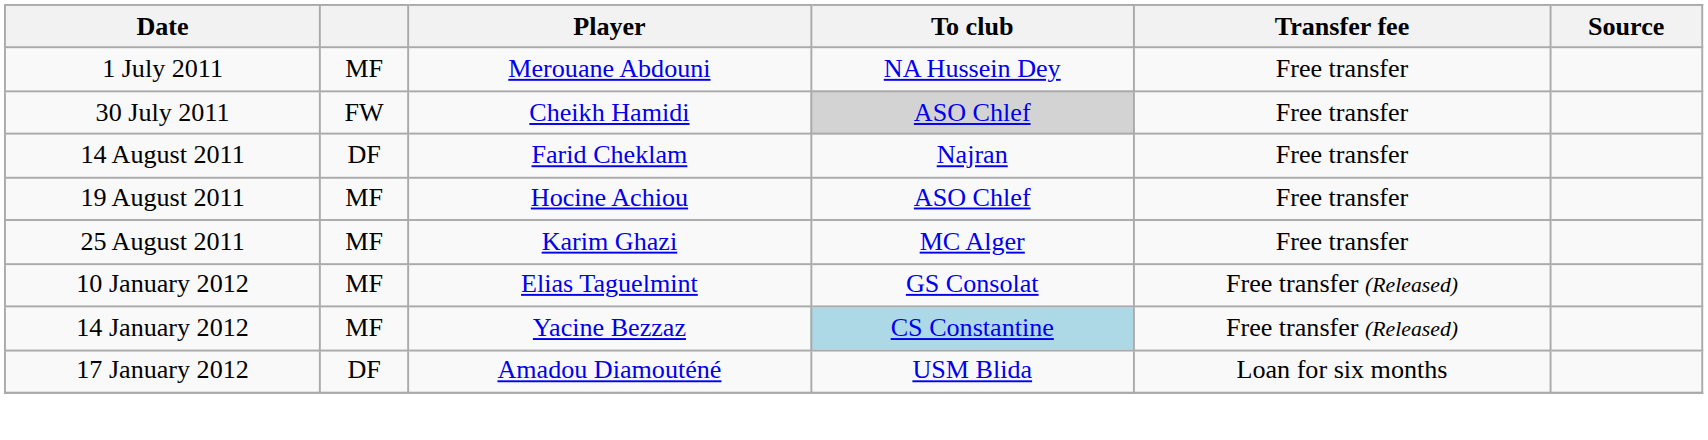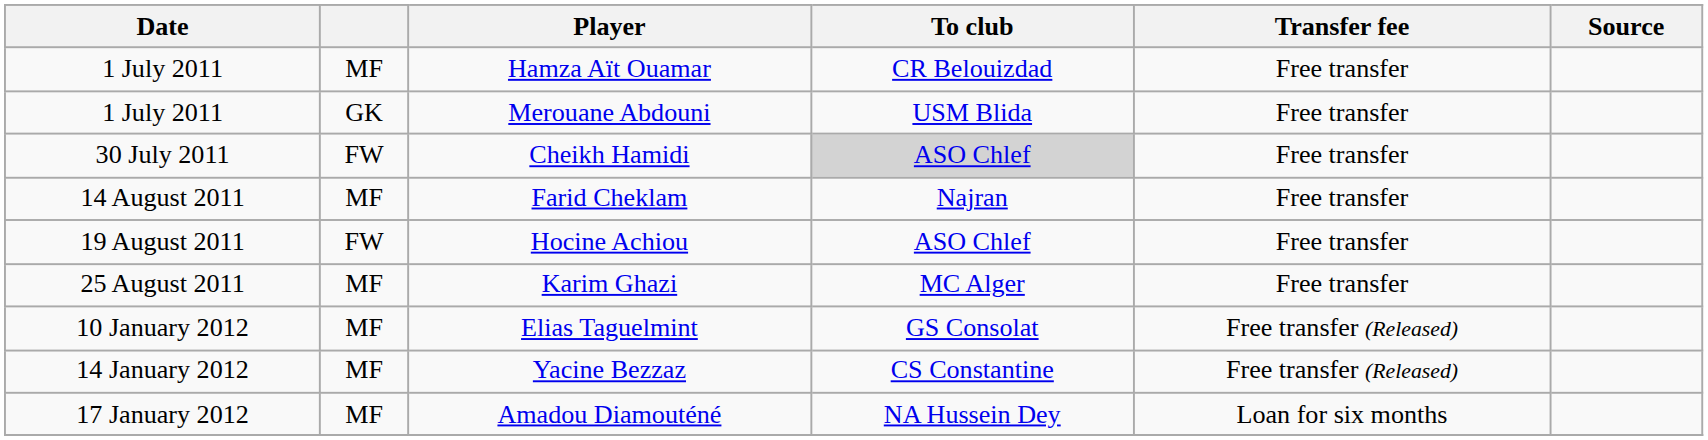+ row: 1 July 2011 | MF | Hamza Aït Ouamar | CR Belouizdad | Free transfer
Merouane Abdouni | column 2: MF -> GK
Merouane Abdouni | To club: NA Hussein Dey -> USM Blida
Farid Cheklam | column 2: DF -> MF
Hocine Achiou | column 2: MF -> FW
Yacine Bezzaz | To club: lightblue background -> no background
Amadou Diamouténé | column 2: DF -> MF
Amadou Diamouténé | To club: USM Blida -> NA Hussein Dey
